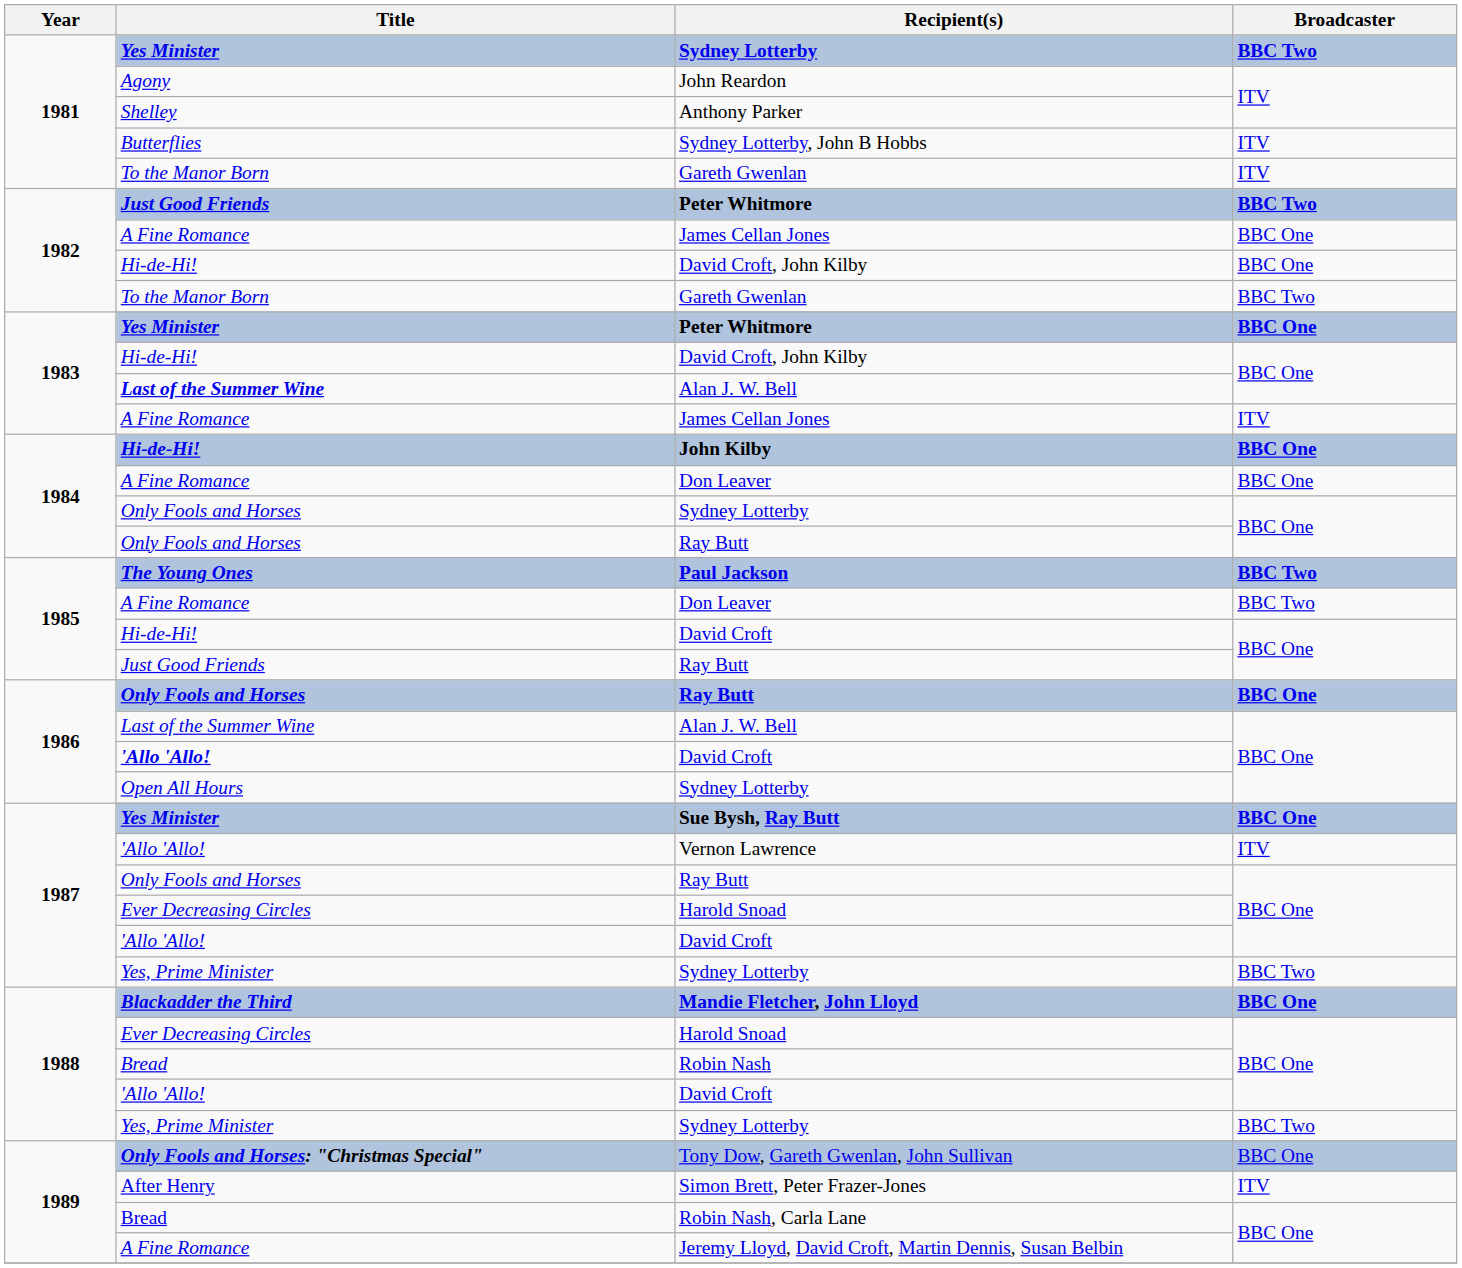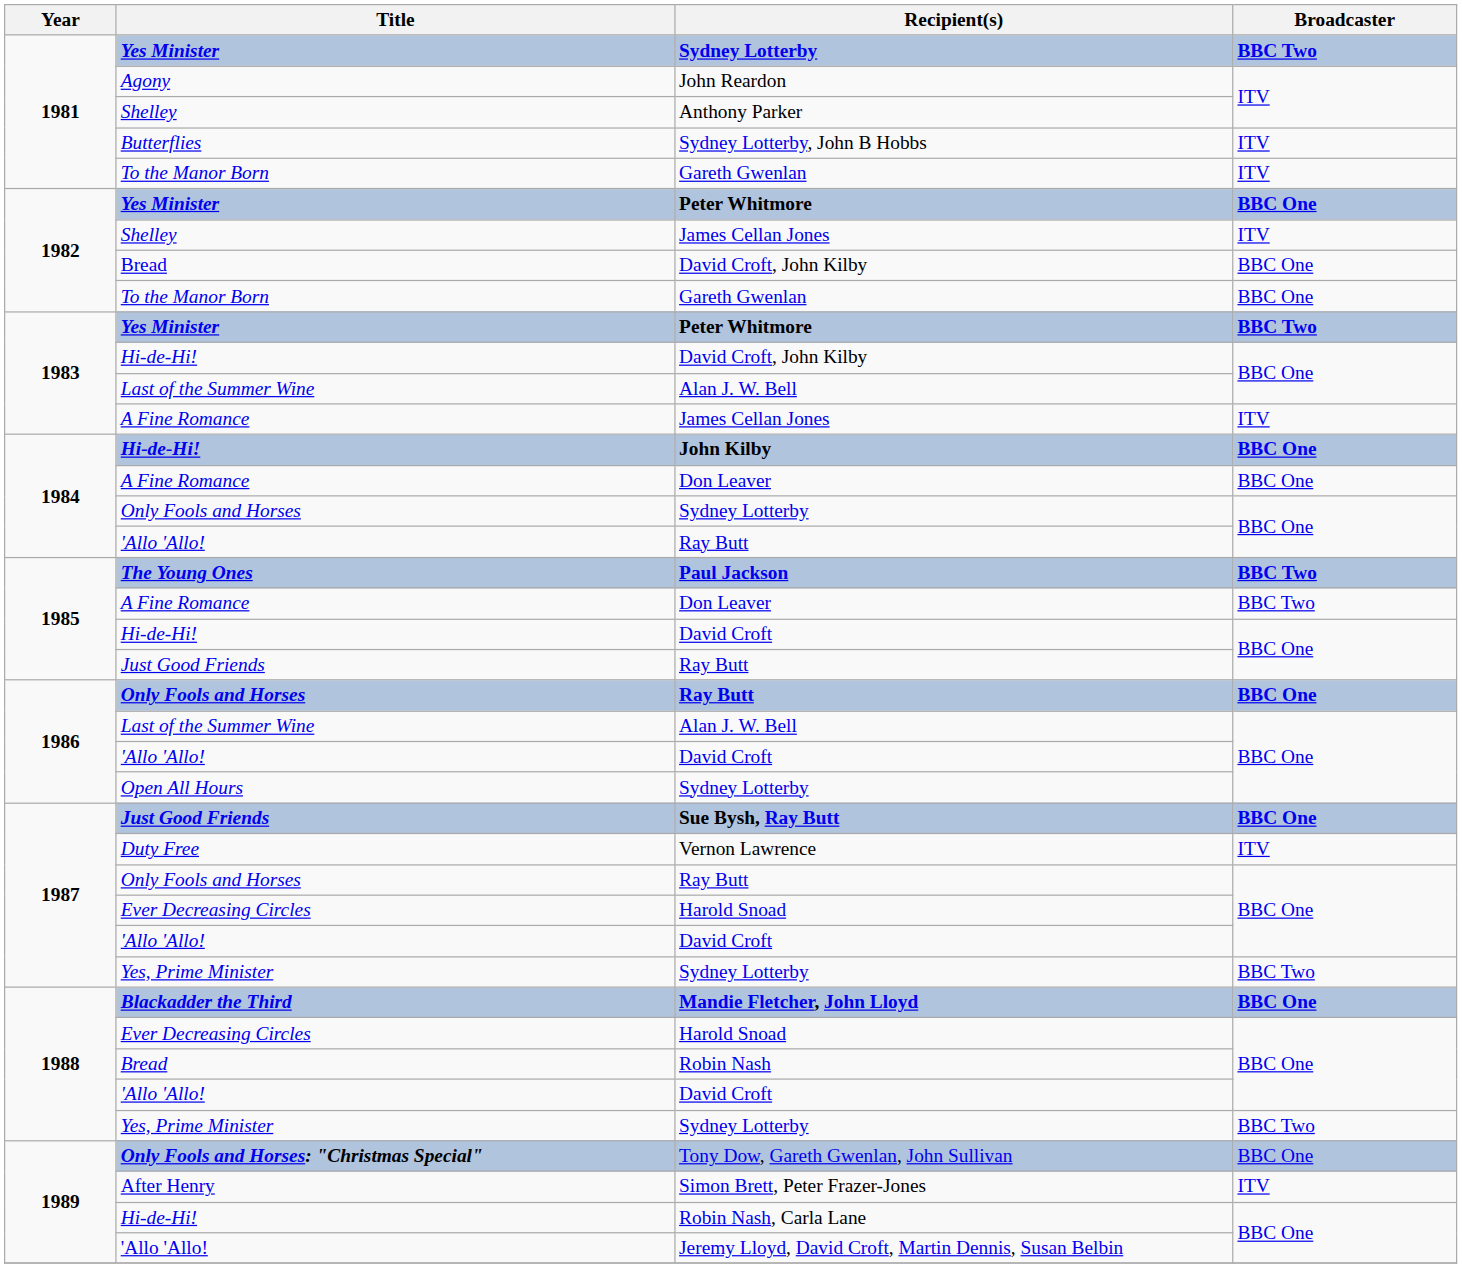1982 / Peter Whitmore | Title: Just Good Friends -> Yes Minister
1982 / Peter Whitmore | Broadcaster: BBC Two -> BBC One
1982 / James Cellan Jones | Title: A Fine Romance -> Shelley
1982 / James Cellan Jones | Broadcaster: BBC One -> ITV
1982 / David Croft, John Kilby | Title: Hi-de-Hi! -> Bread
1982 / Gareth Gwenlan | Broadcaster: BBC Two -> BBC One
1983 / Peter Whitmore | Broadcaster: BBC One -> BBC Two
1983 / Alan J. W. Bell | Title: bold -> normal
1984 / Ray Butt | Title: Only Fools and Horses -> 'Allo 'Allo!
1986 / David Croft | Title: bold -> normal
Sue Bysh, Ray Butt | Title: Yes Minister -> Just Good Friends
Vernon Lawrence | Title: 'Allo 'Allo! -> Duty Free
Robin Nash, Carla Lane | Title: Bread -> Hi-de-Hi!
Jeremy Lloyd, David Croft, Martin Dennis, Susan Belbin | Title: A Fine Romance -> 'Allo 'Allo!
